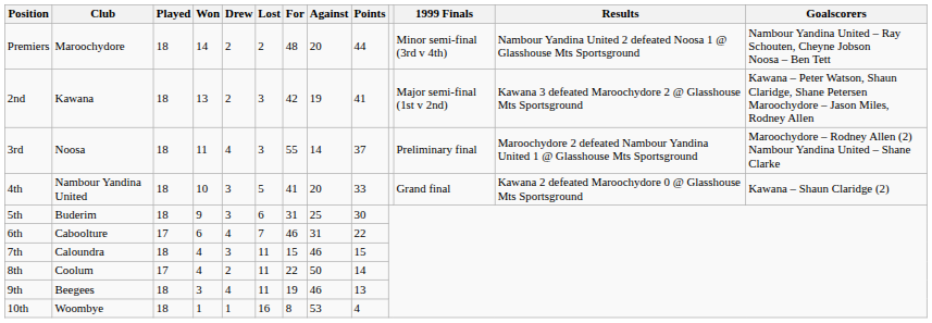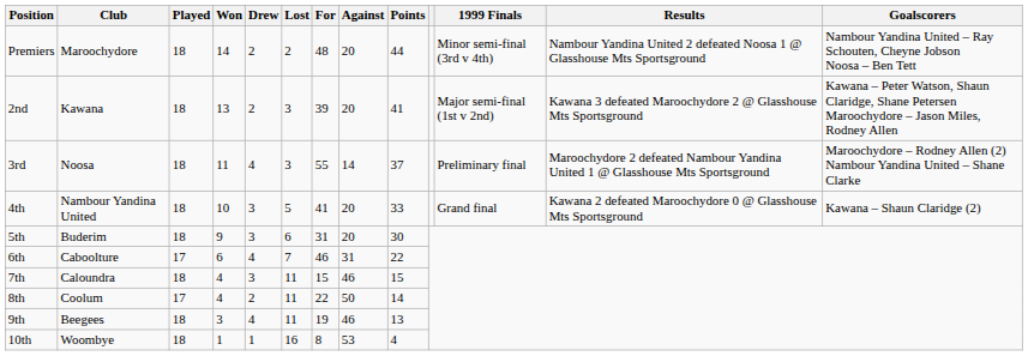2nd | For: 42 -> 39
2nd | Against: 19 -> 20
5th | Against: 25 -> 20
